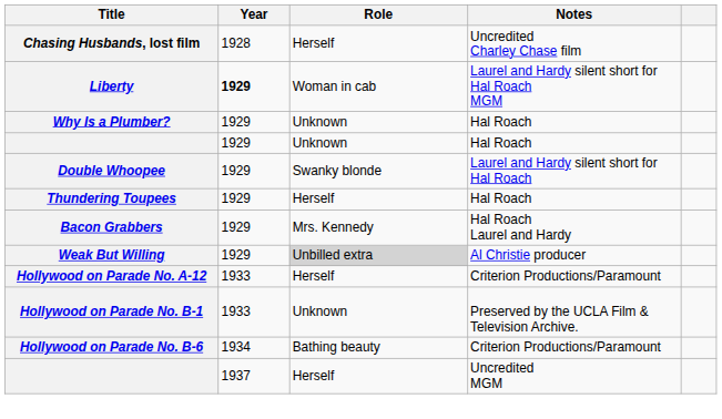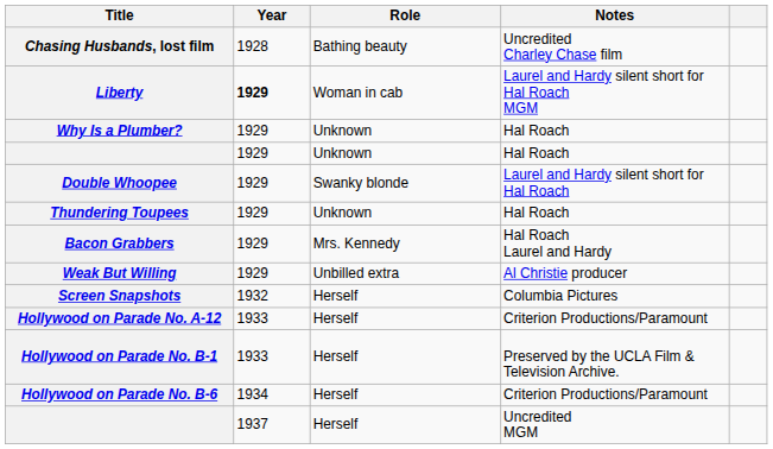Chasing Husbands, lost film | Role: Herself -> Bathing beauty
Thundering Toupees | Role: Herself -> Unknown
Weak But Willing | Role: lightgrey background -> no background
+ row: Screen Snapshots | 1932 | Herself | Columbia Pictures
Hollywood on Parade No. B-1 | Role: Unknown -> Herself
Hollywood on Parade No. B-6 | Role: Bathing beauty -> Herself
